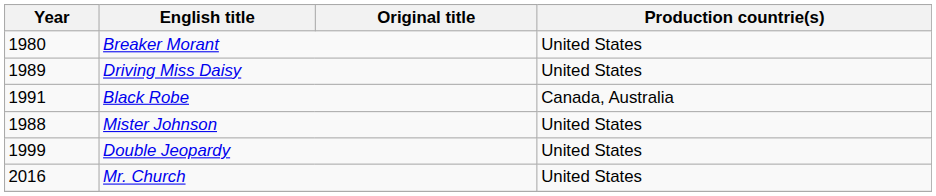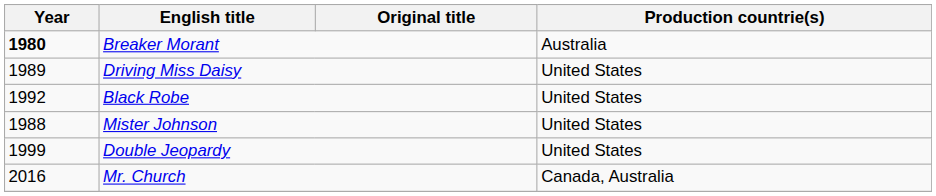Breaker Morant | Year: normal -> bold
Breaker Morant | Production countrie(s): United States -> Australia
Black Robe | Year: 1991 -> 1992
Black Robe | Production countrie(s): Canada, Australia -> United States
Mr. Church | Production countrie(s): United States -> Canada, Australia
